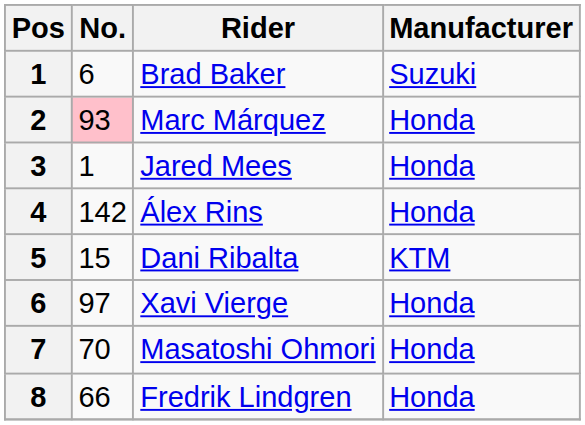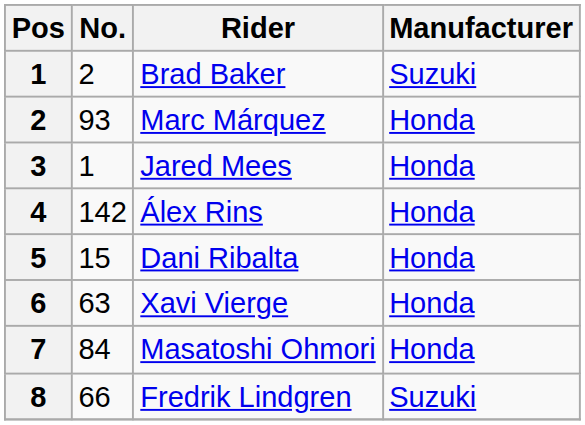Brad Baker | No.: 6 -> 2
Marc Márquez | No.: pink background -> no background
Dani Ribalta | Manufacturer: KTM -> Honda
Xavi Vierge | No.: 97 -> 63
Masatoshi Ohmori | No.: 70 -> 84
Fredrik Lindgren | Manufacturer: Honda -> Suzuki
